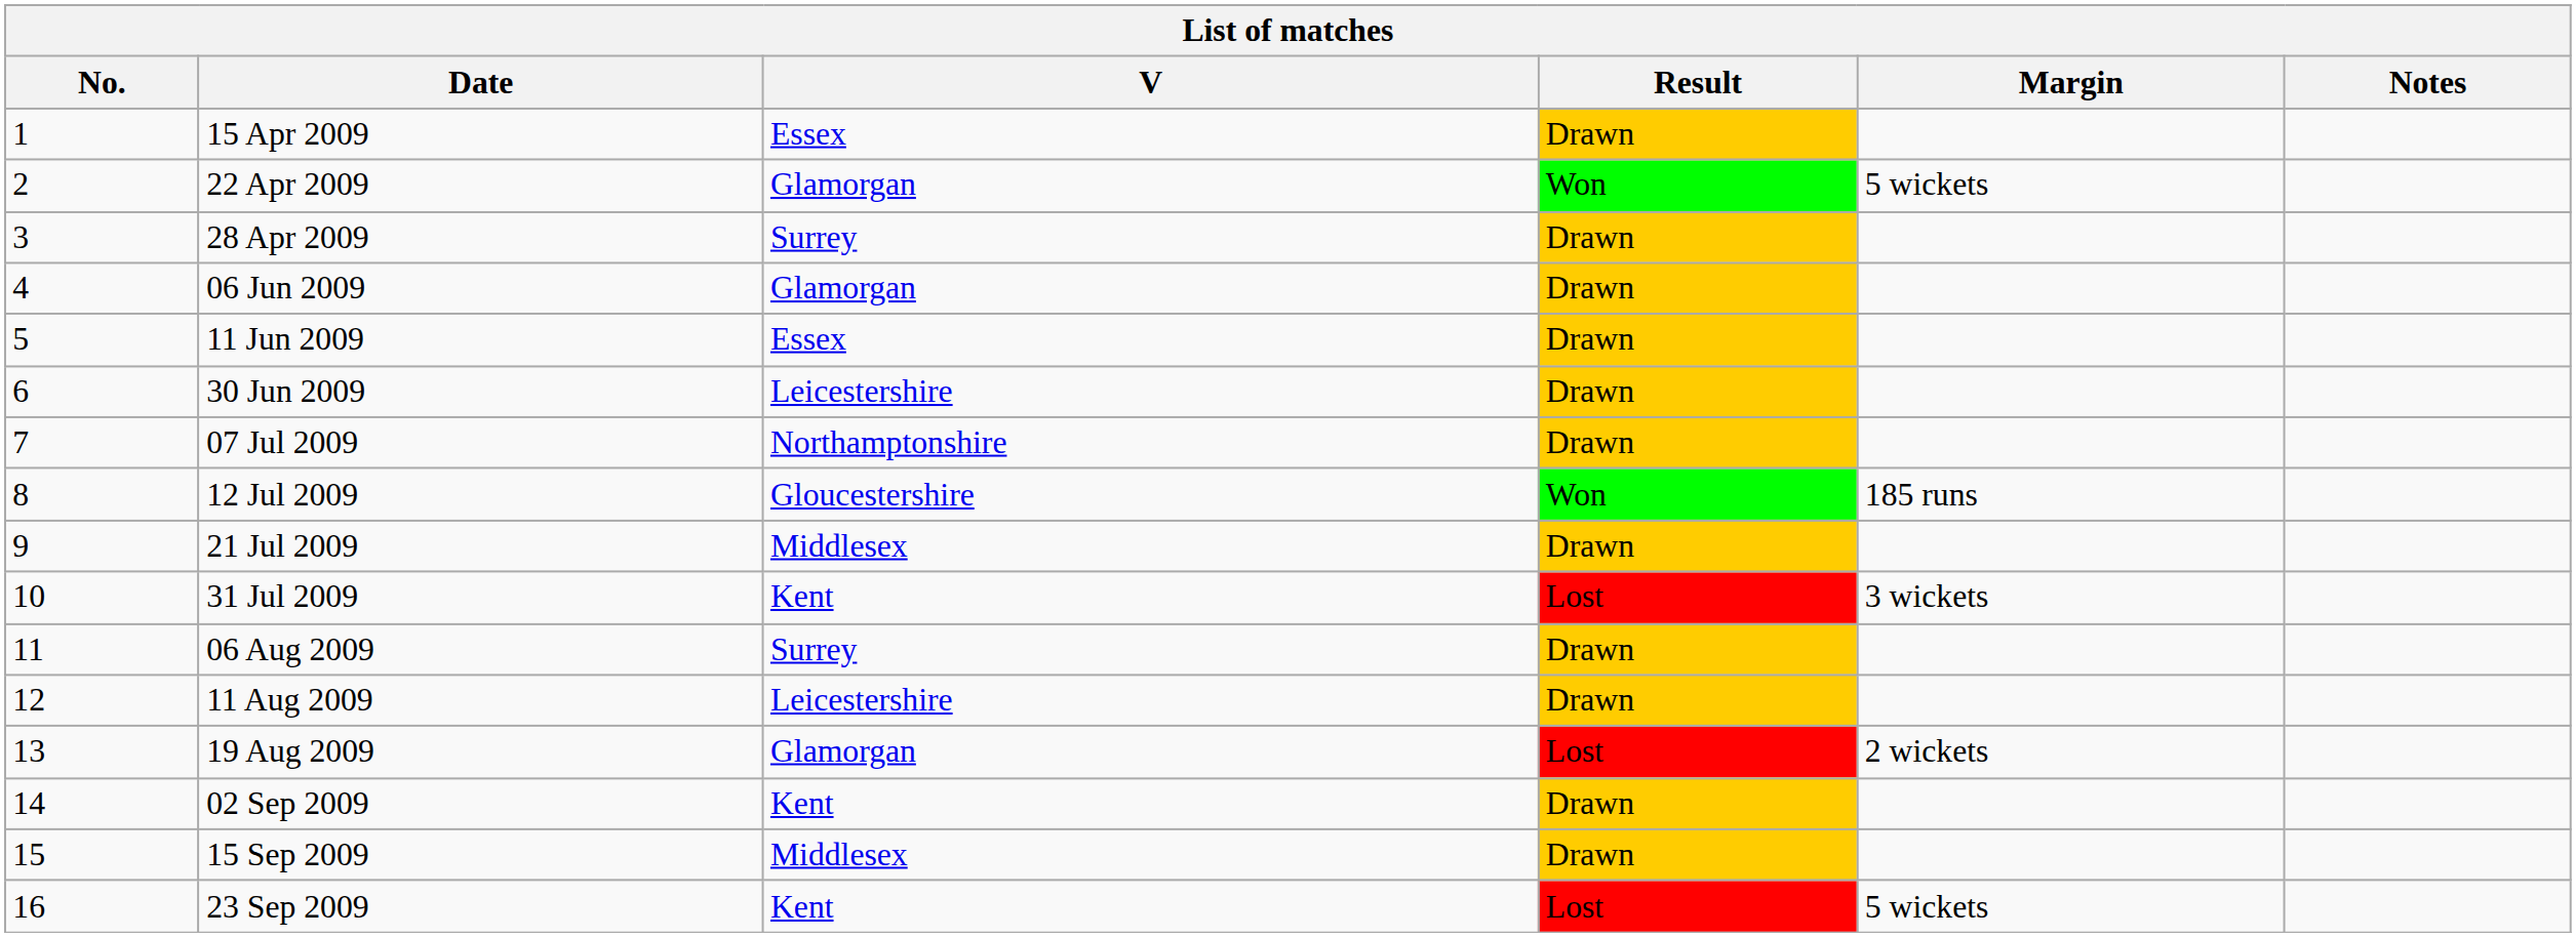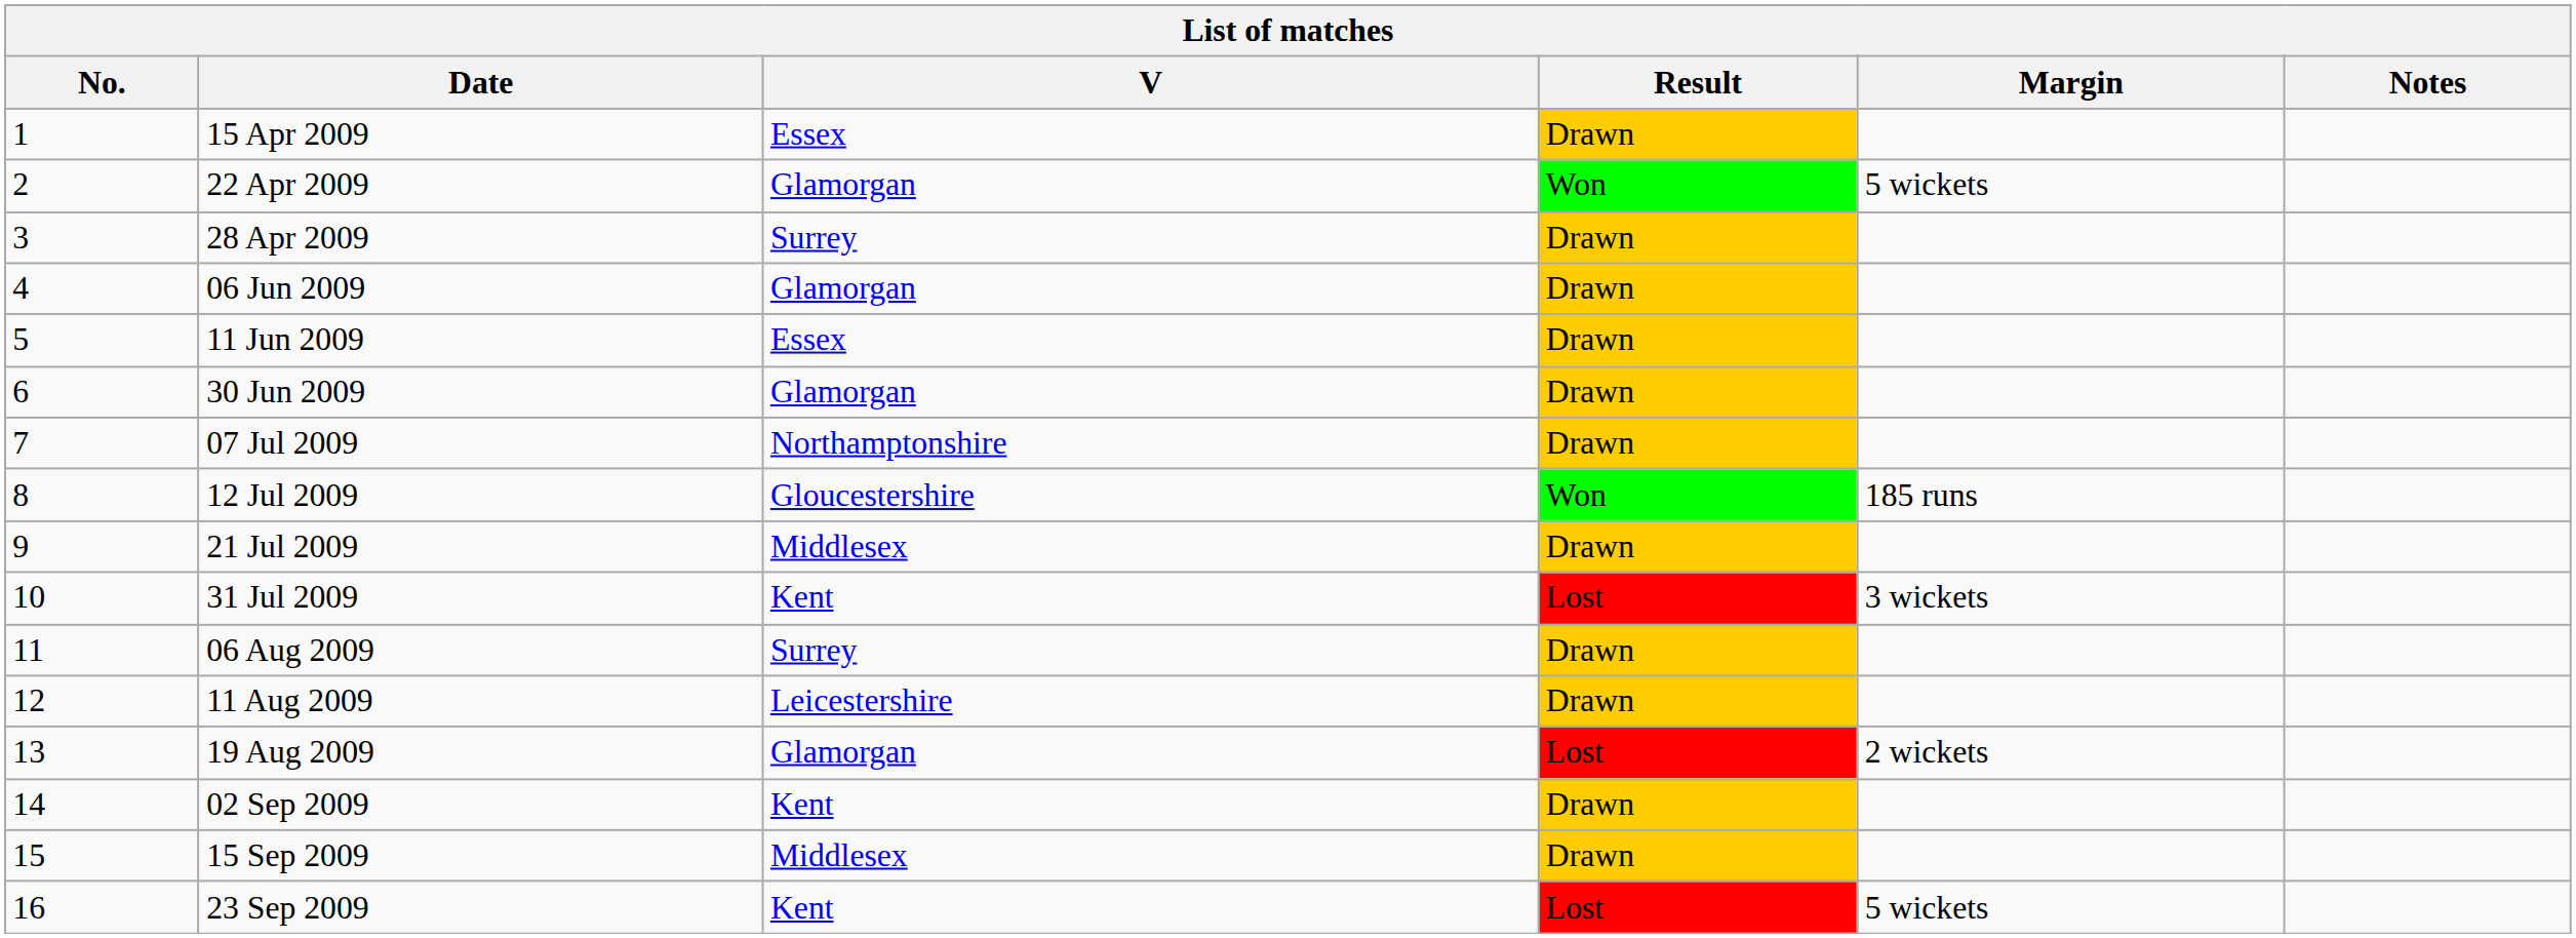30 Jun 2009 | V: Leicestershire -> Glamorgan
